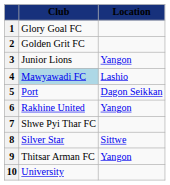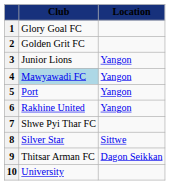4 | Location: Lashio -> Yangon
5 | Location: Dagon Seikkan -> Yangon
9 | Location: Yangon -> Dagon Seikkan
